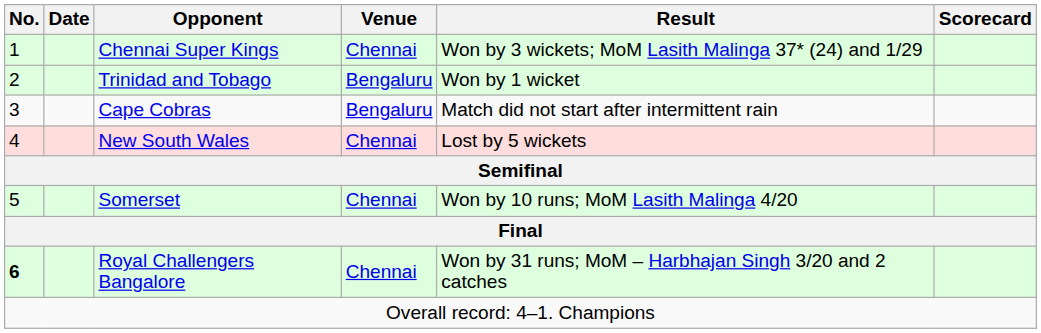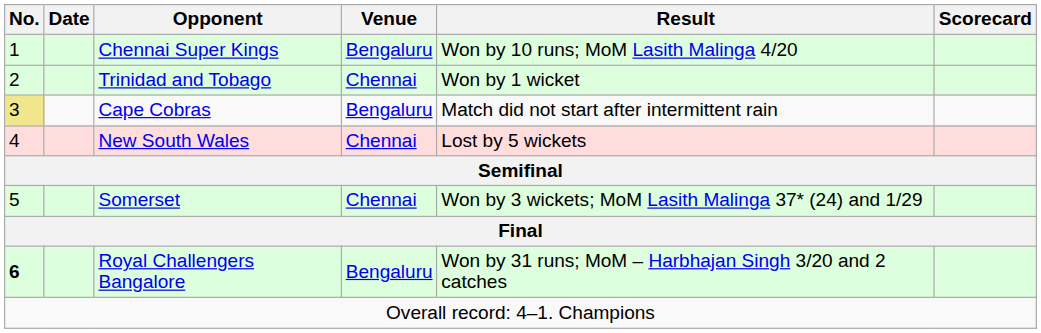Chennai Super Kings | Venue: Chennai -> Bengaluru
Chennai Super Kings | Result: Won by 3 wickets; MoM Lasith Malinga 37* (24) and 1/29 -> Won by 10 runs; MoM Lasith Malinga 4/20
Trinidad and Tobago | Venue: Bengaluru -> Chennai
Cape Cobras | No.: no background -> khaki background
Somerset | Result: Won by 10 runs; MoM Lasith Malinga 4/20 -> Won by 3 wickets; MoM Lasith Malinga 37* (24) and 1/29
Royal Challengers Bangalore | Venue: Chennai -> Bengaluru
